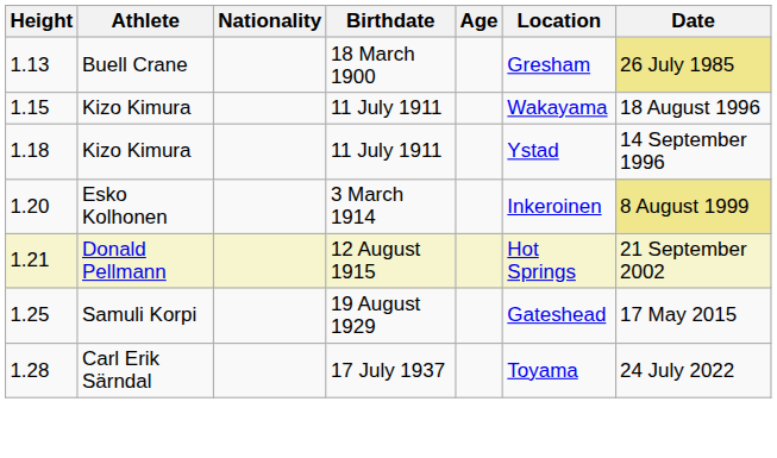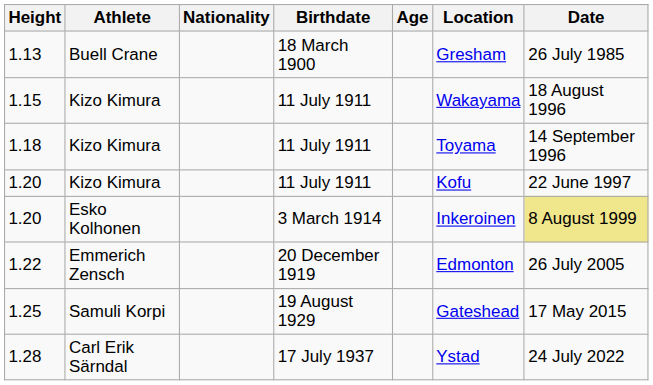1.13 | Date: khaki background -> no background
1.18 | Location: Ystad -> Toyama
+ row: 1.20 | Kizo Kimura | 11 July 1911 | Kofu | 22 June 1997
- row: 1.21 | Donald Pellmann | 12 August 1915 | Hot Springs | 21 September 2002
+ row: 1.22 | Emmerich Zensch | 20 December 1919 | Edmonton | 26 July 2005
1.28 | Location: Toyama -> Ystad
